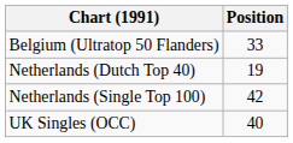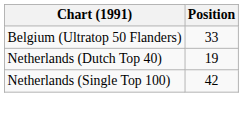- row: UK Singles (OCC) | 40
